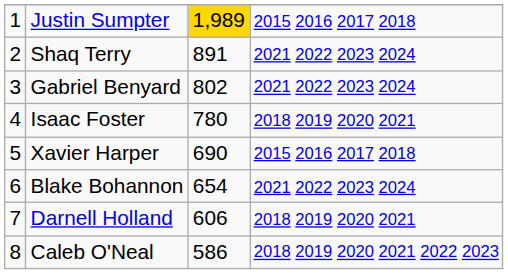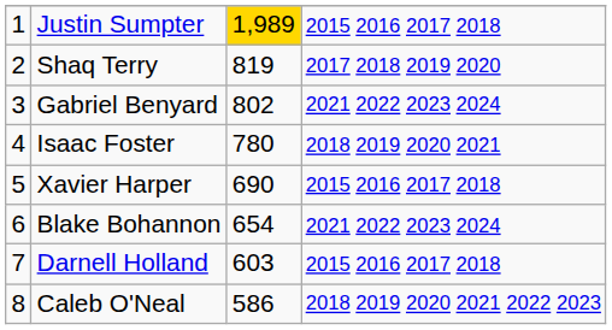Shaq Terry | column 3: 891 -> 819
Shaq Terry | column 4: 2021 2022 2023 2024 -> 2017 2018 2019 2020
Darnell Holland | column 3: 606 -> 603
Darnell Holland | column 4: 2018 2019 2020 2021 -> 2015 2016 2017 2018
